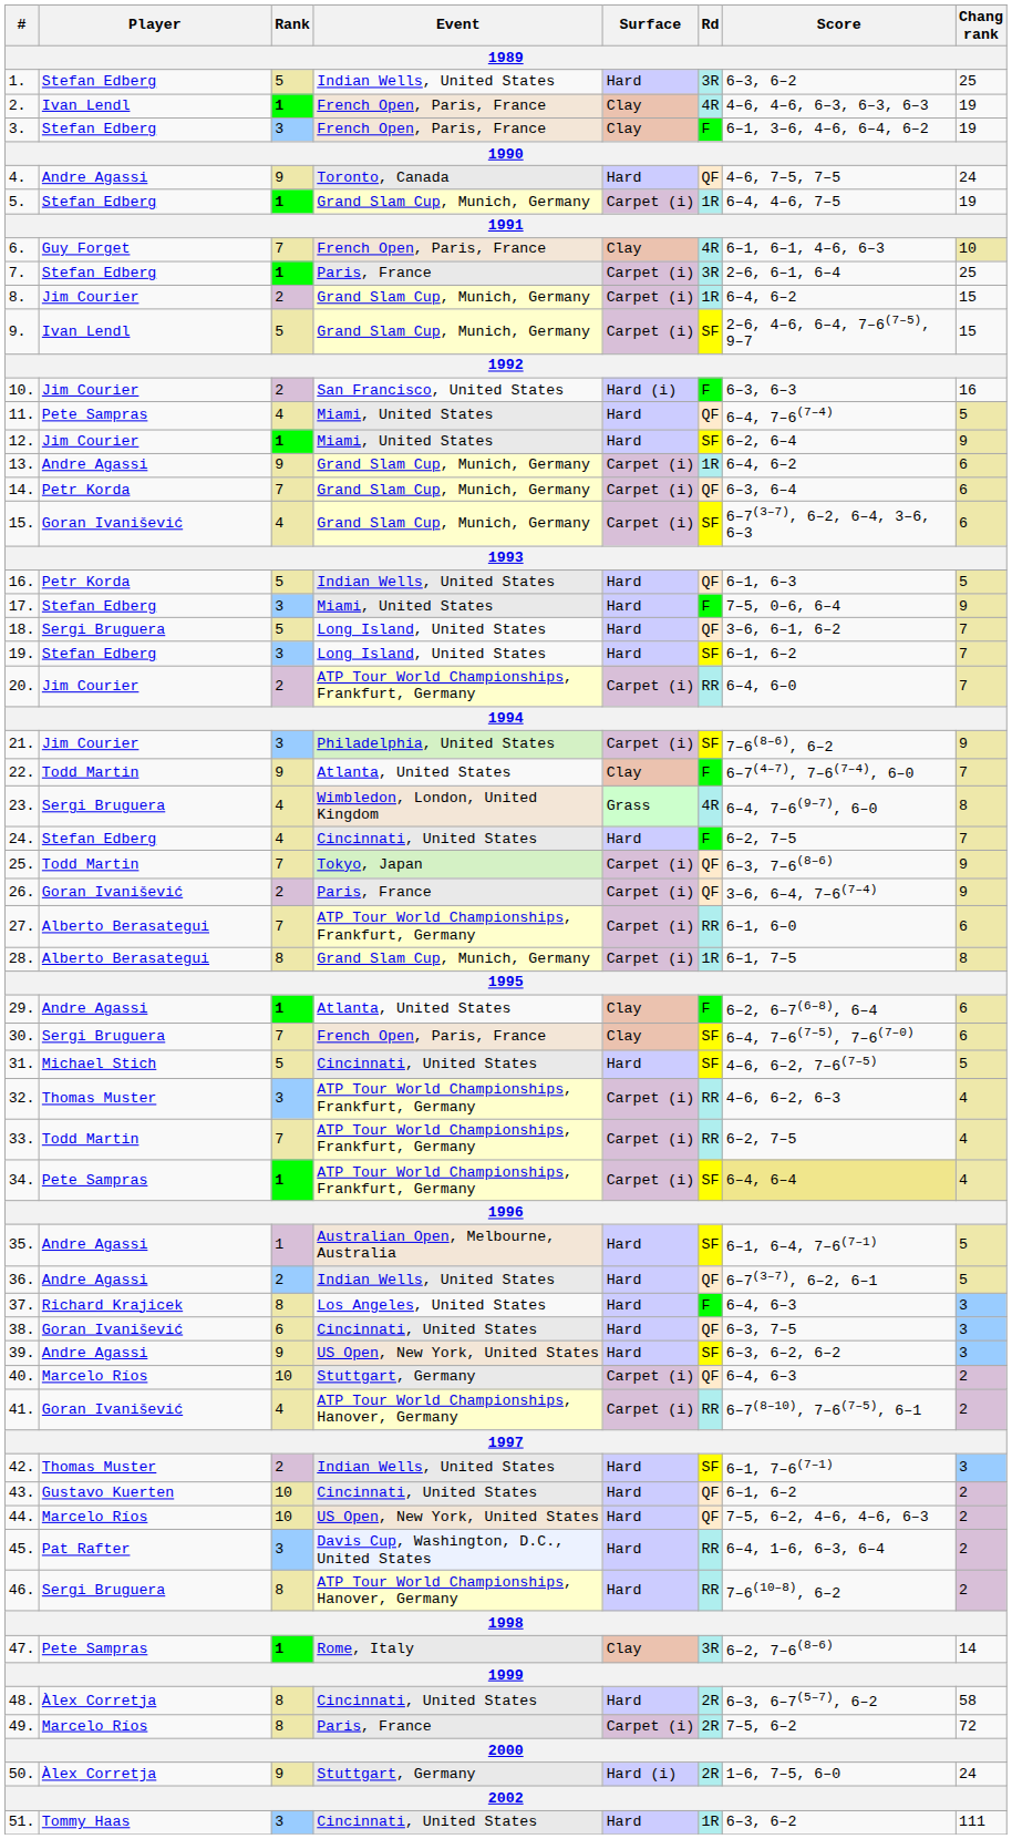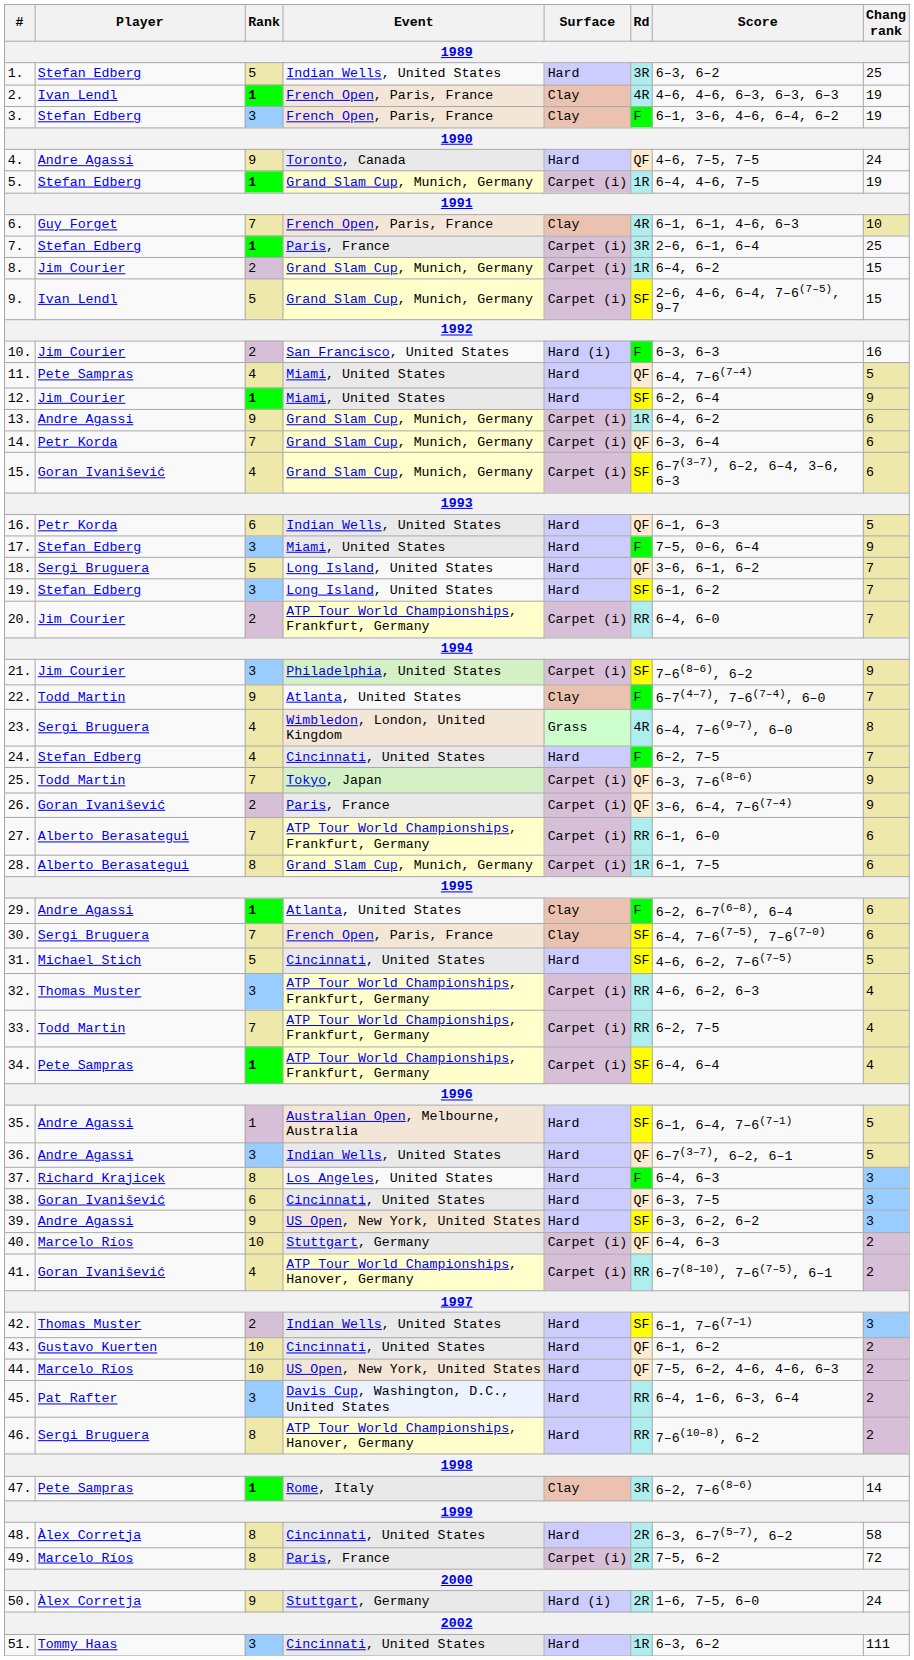16. | Rank: 5 -> 6
28. | Chang rank: 8 -> 6
34. | Score: khaki background -> no background
36. | Rank: 2 -> 3
